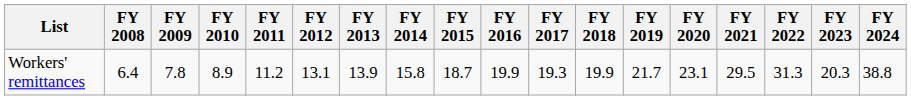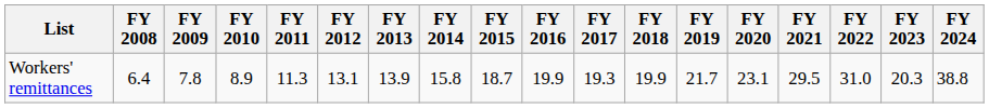Workers' remittances | FY 2011: 11.2 -> 11.3
Workers' remittances | FY 2022: 31.3 -> 31.0
